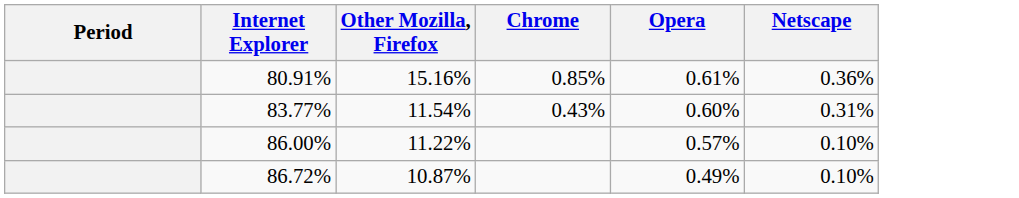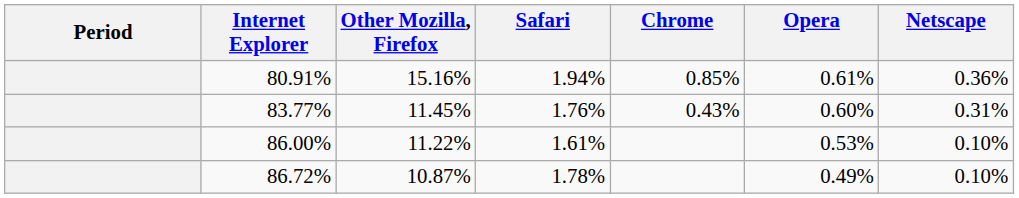+ column: Safari | 1.94% | 1.76% | 1.61% | 1.78%
83.77% | Other Mozilla, Firefox: 11.54% -> 11.45%
86.00% | Opera: 0.57% -> 0.53%
